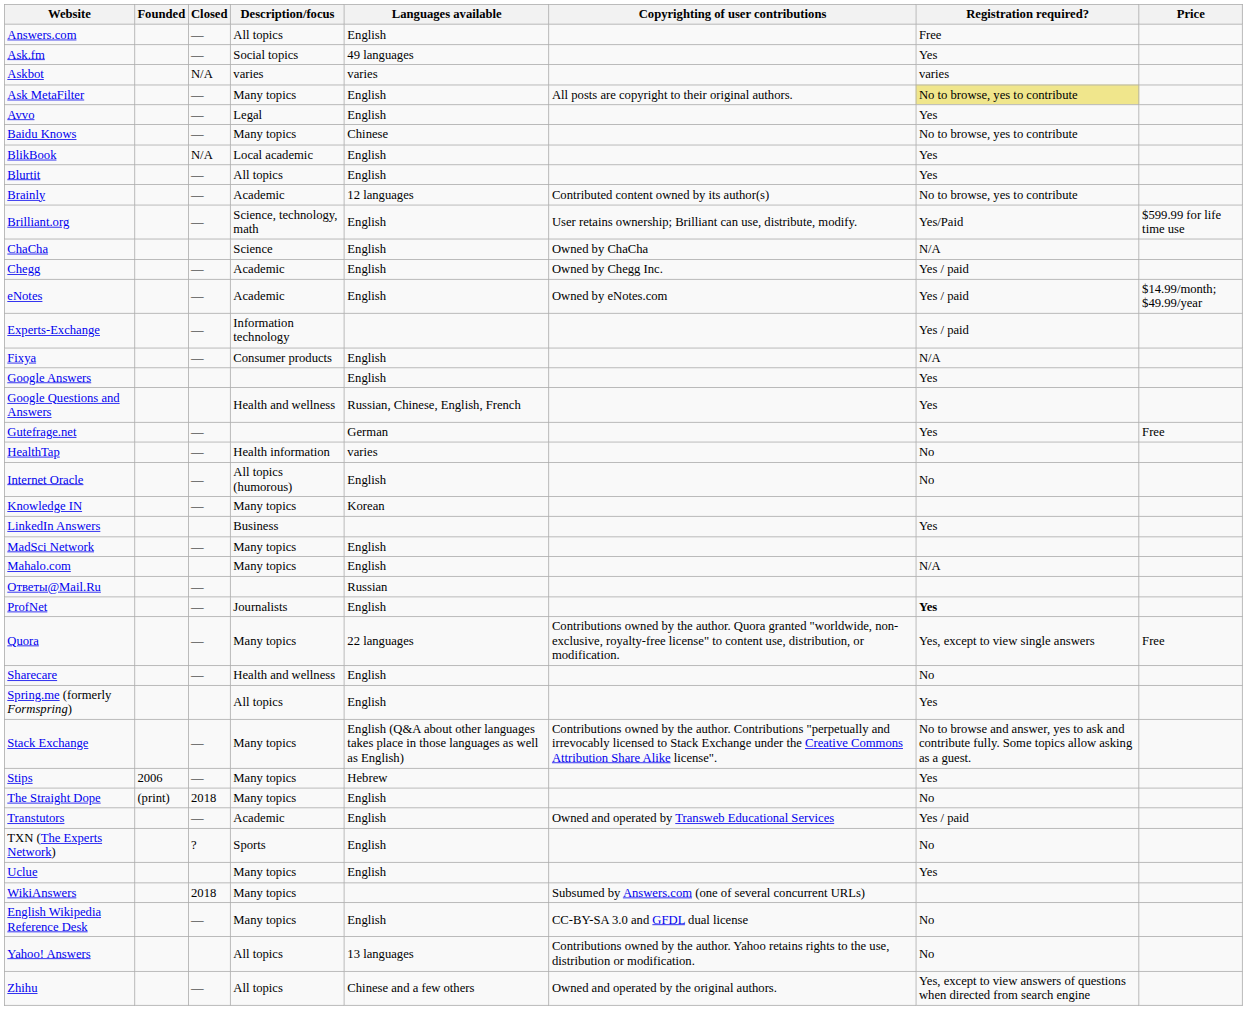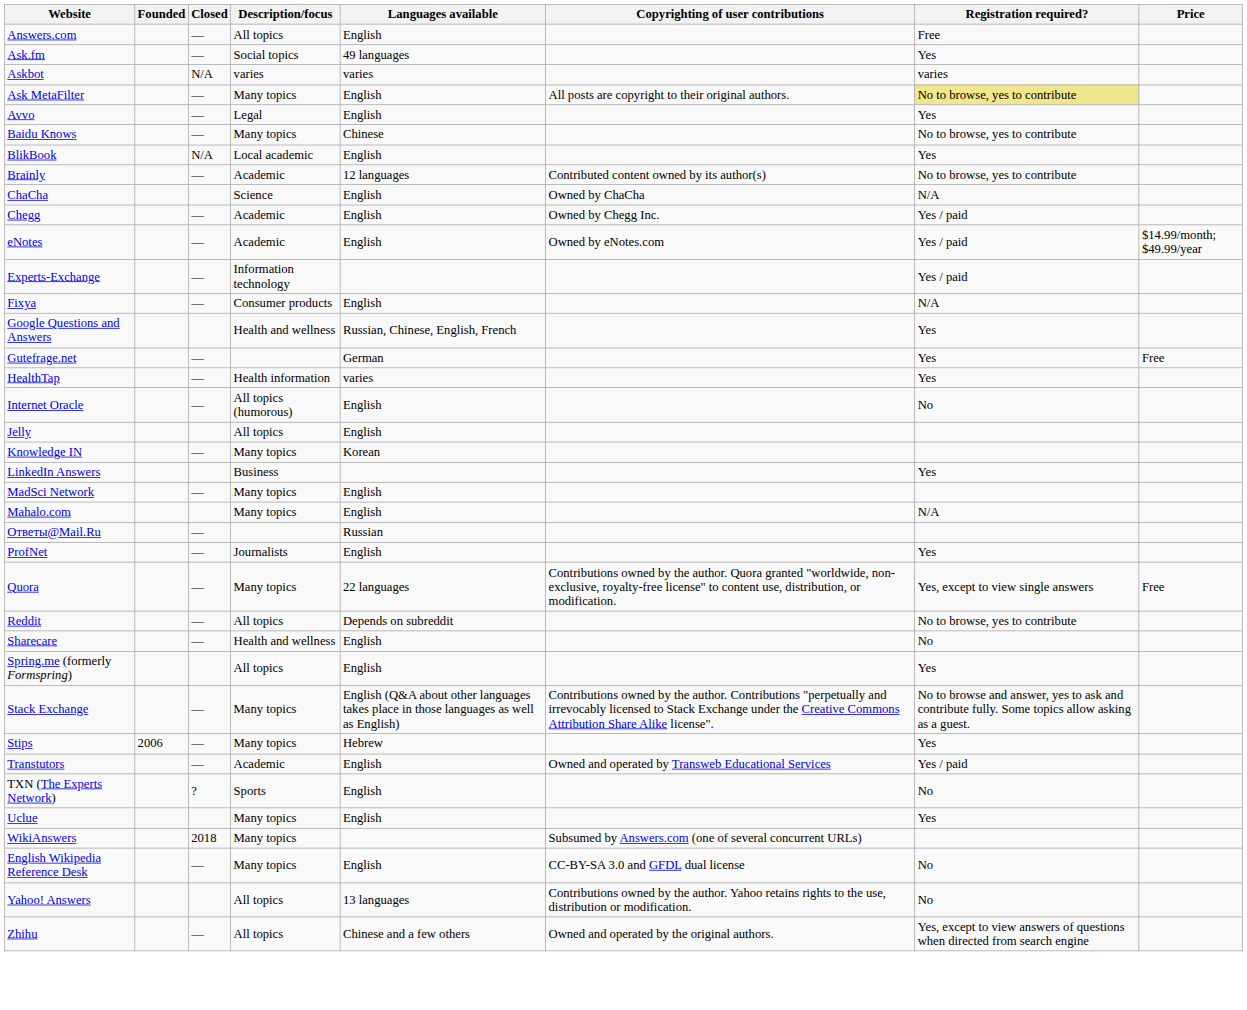- row: Blurtit | — | All topics | English | Yes
- row: Brilliant.org | — | Science, technology, math | English | User retains ownership; Brilliant can use, distribute, modify. | Yes/Paid | $599.99 for life time use
- row: Google Answers | English | Yes
HealthTap | Registration required?: No -> Yes
+ row: Jelly | All topics | English
ProfNet | Registration required?: bold -> normal
+ row: Reddit | — | All topics | Depends on subreddit | No to browse, yes to contribute
- row: The Straight Dope | (print) | 2018 | Many topics | English | No
